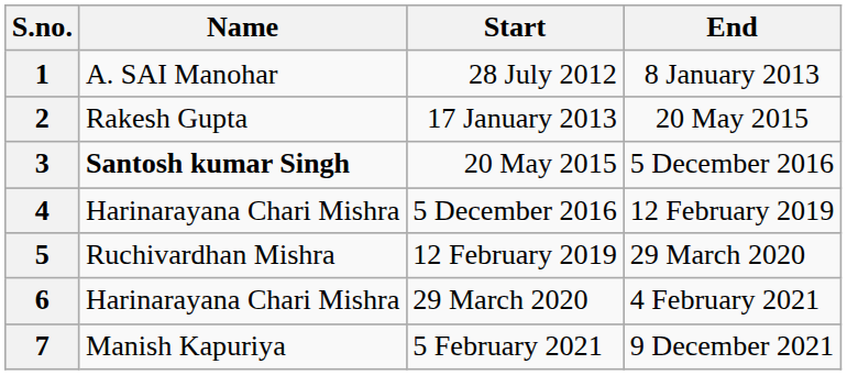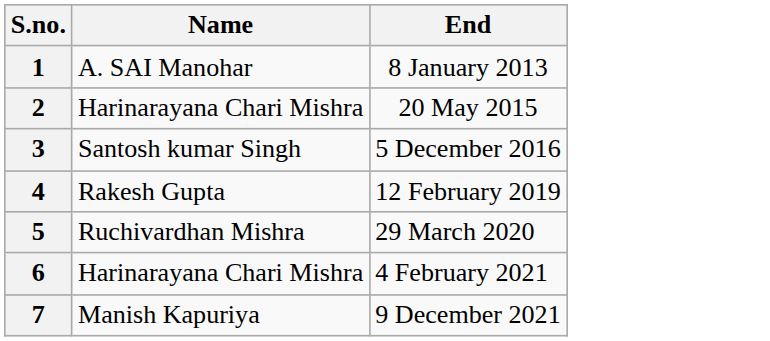- column: Start | 28 July 2012 | 17 January 2013 | 20 May 2015 | 5 December 2016 | 12 February 2019 | 29 March 2020 | 5 February 2021
2 | Name: Rakesh Gupta -> Harinarayana Chari Mishra
3 | Name: bold -> normal
4 | Name: Harinarayana Chari Mishra -> Rakesh Gupta
